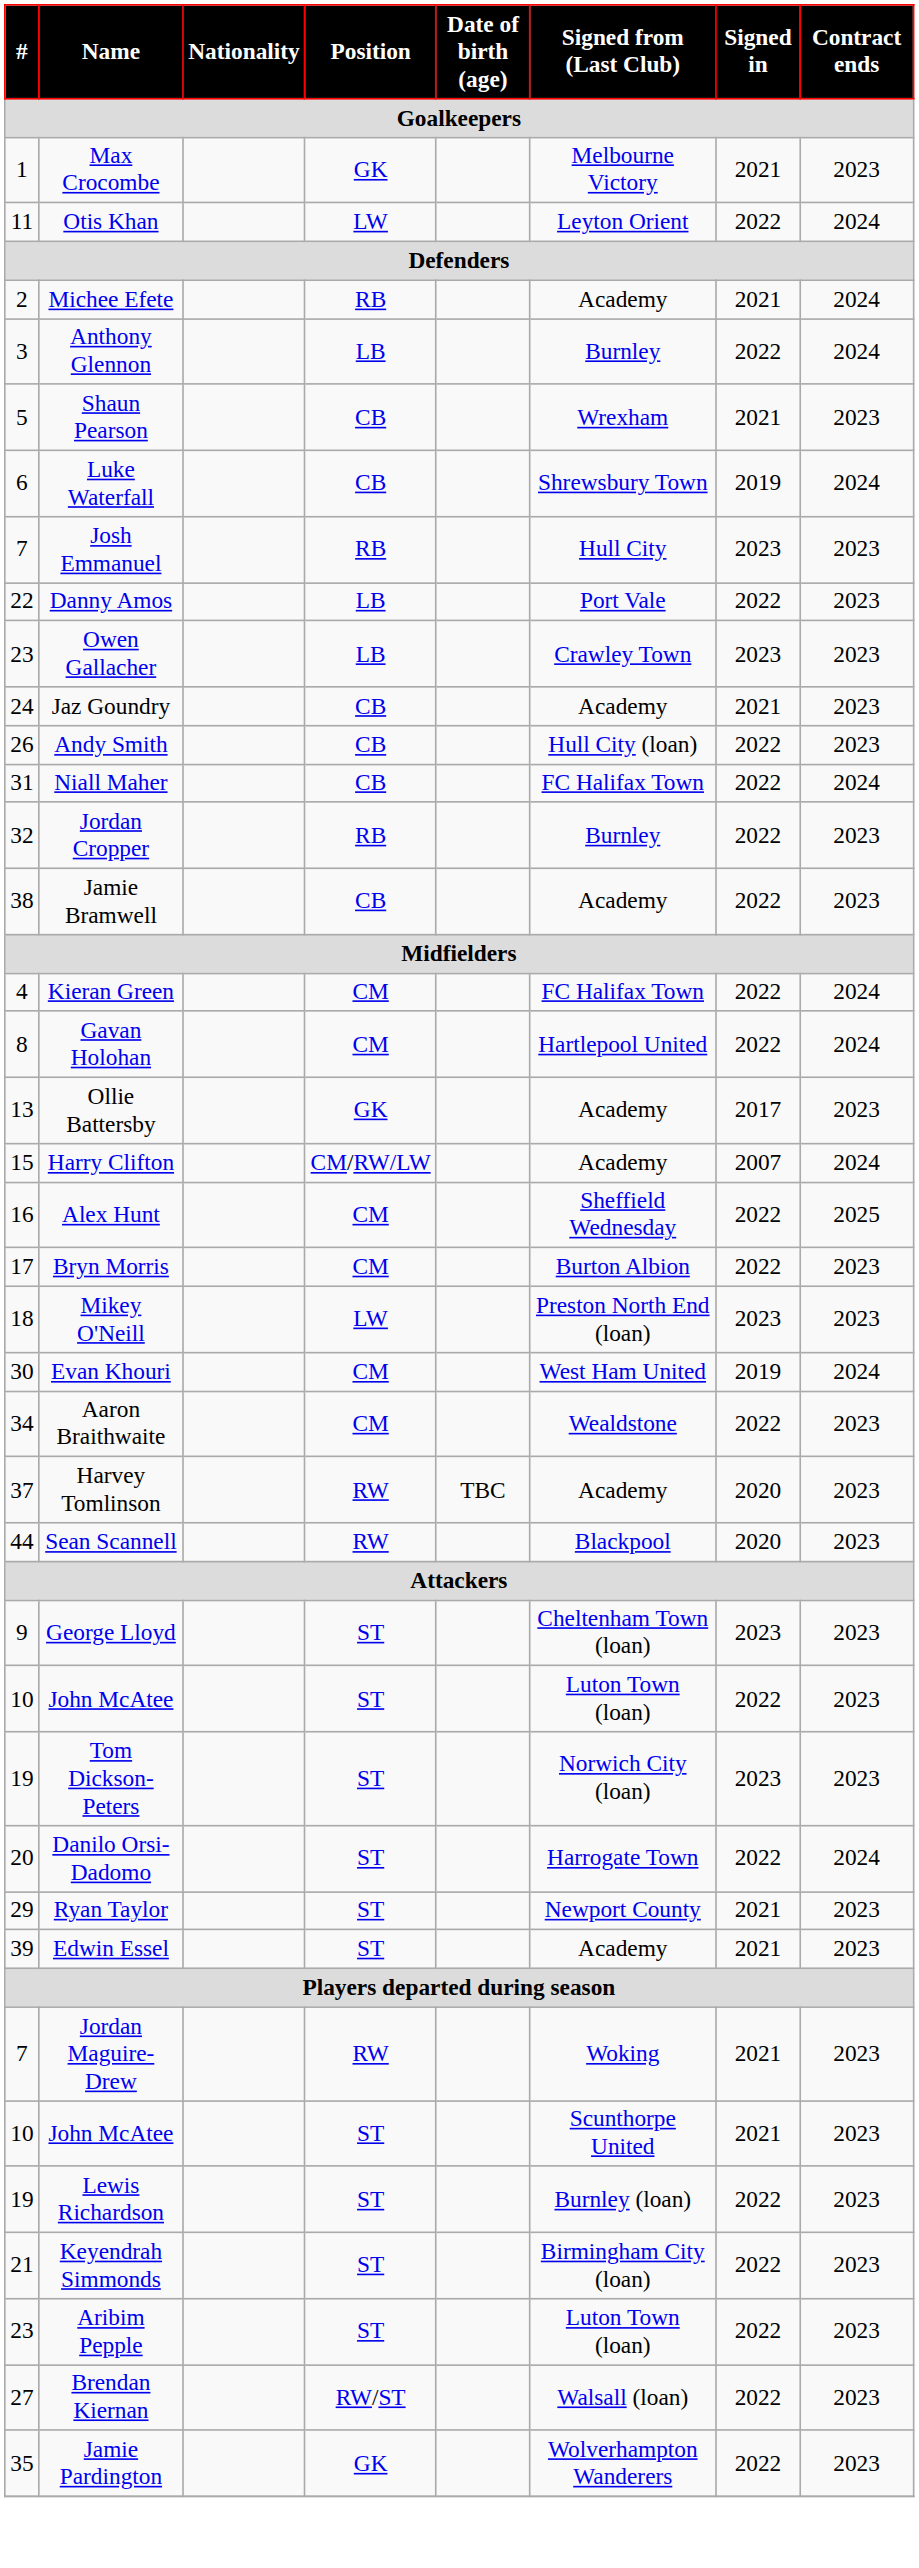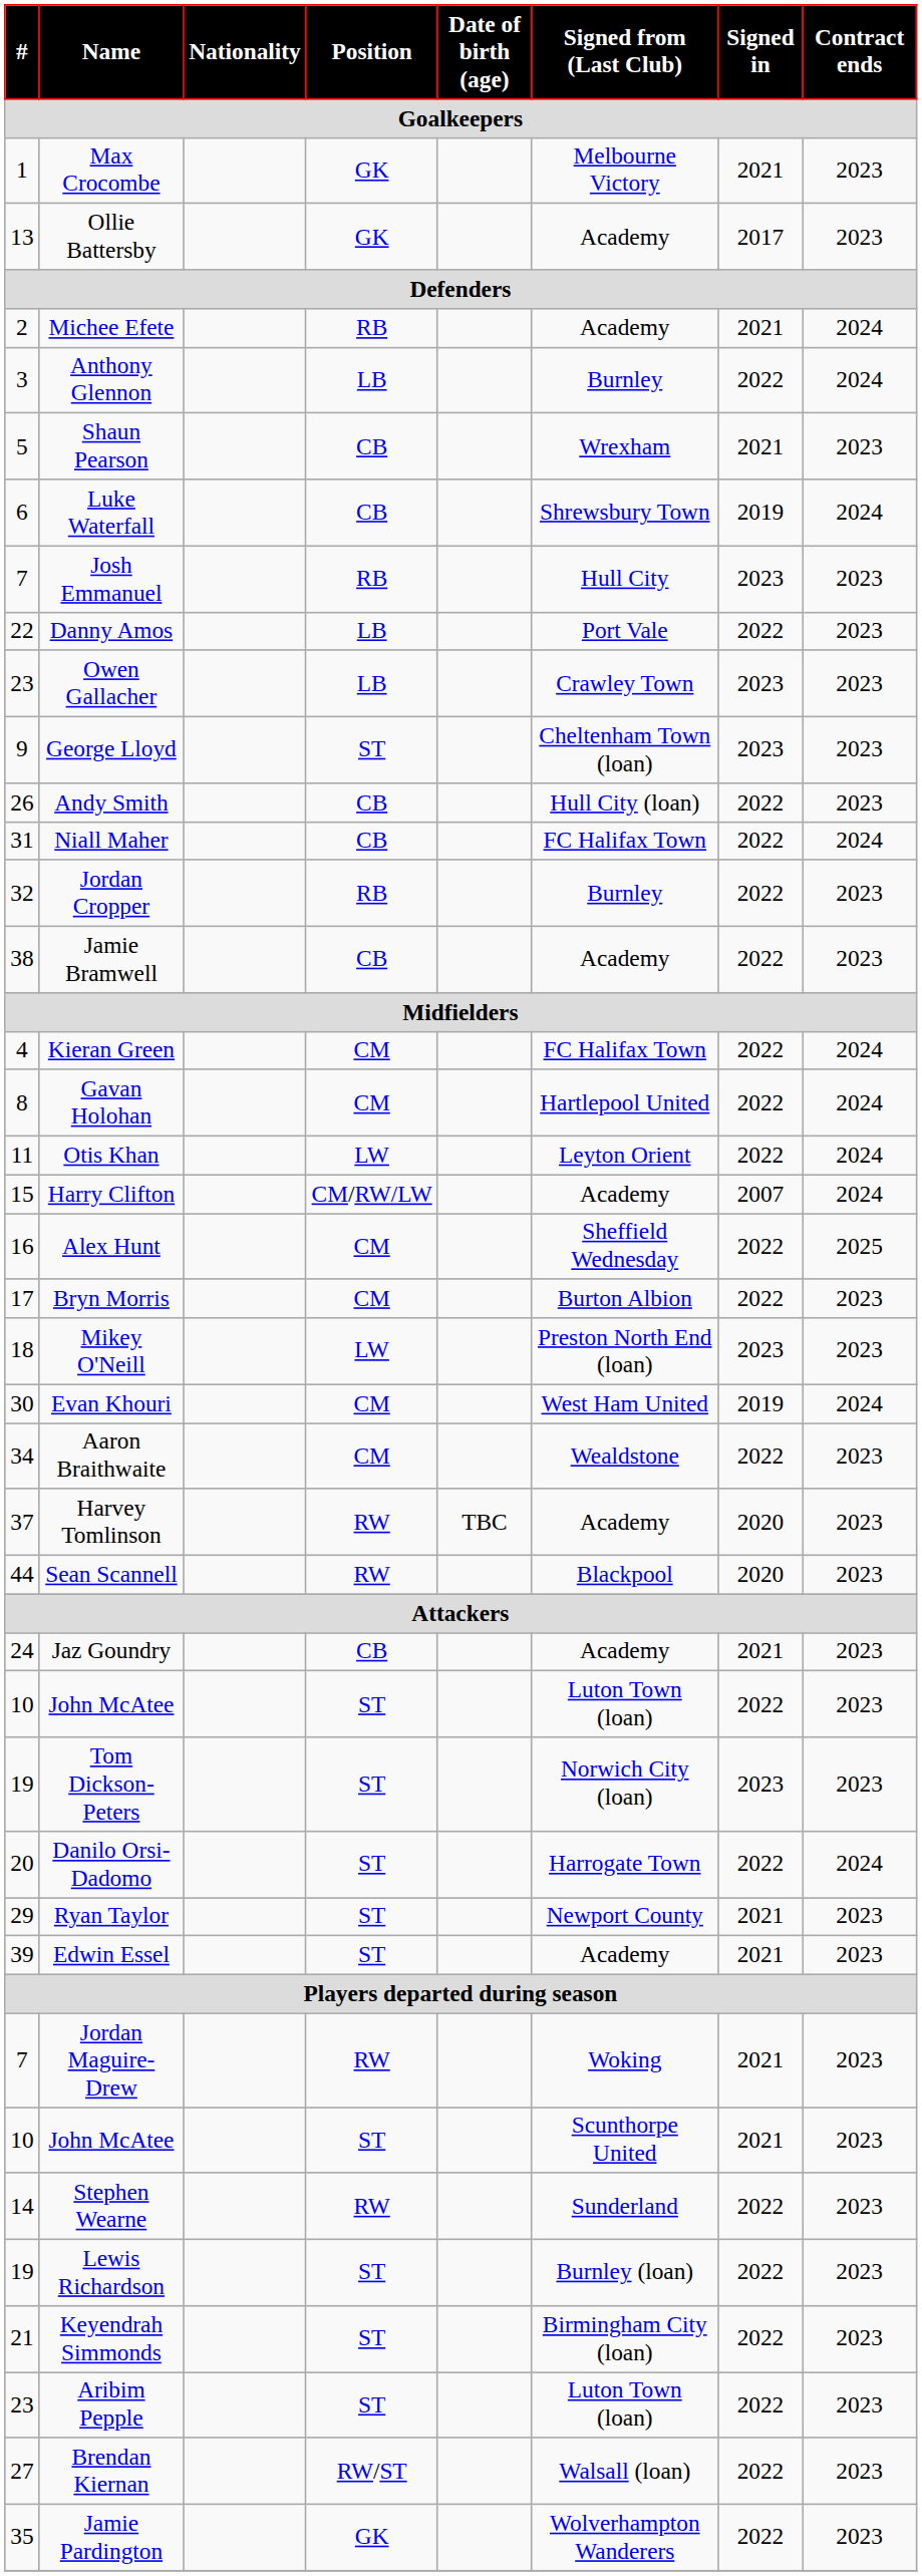rows swapped: Ollie Battersby <-> Otis Khan
rows swapped: Jaz Goundry <-> George Lloyd
+ row: 14 | Stephen Wearne | RW | Sunderland | 2022 | 2023
